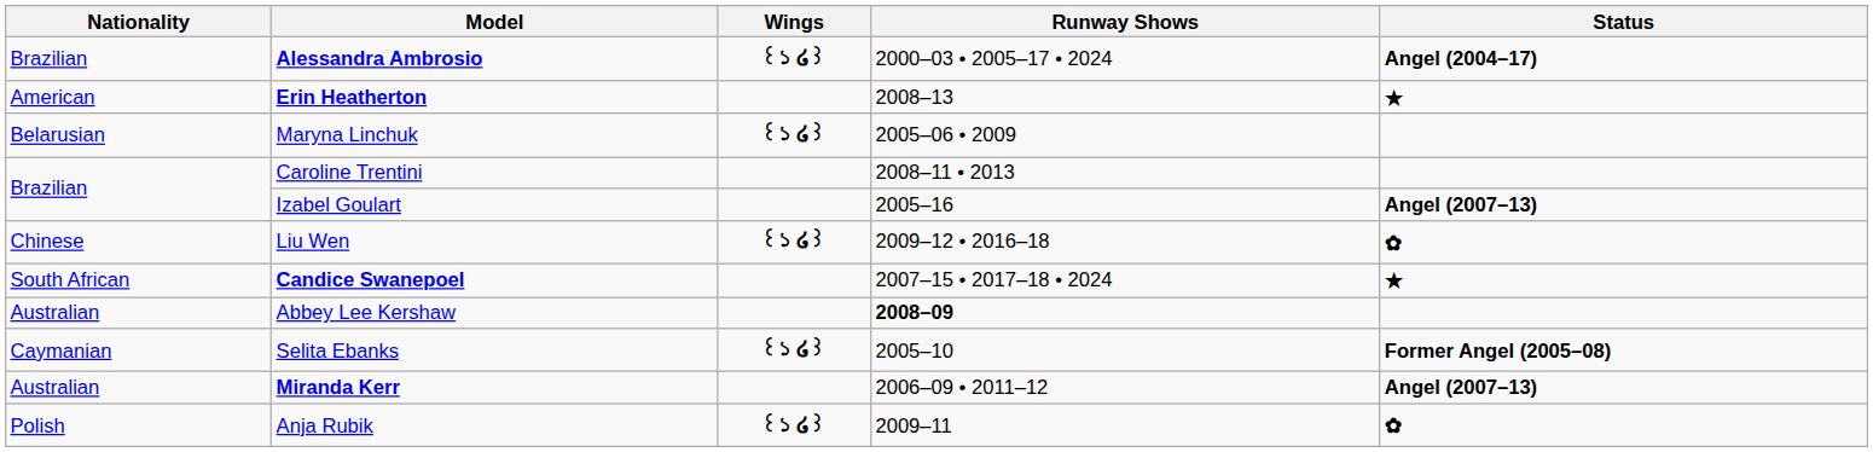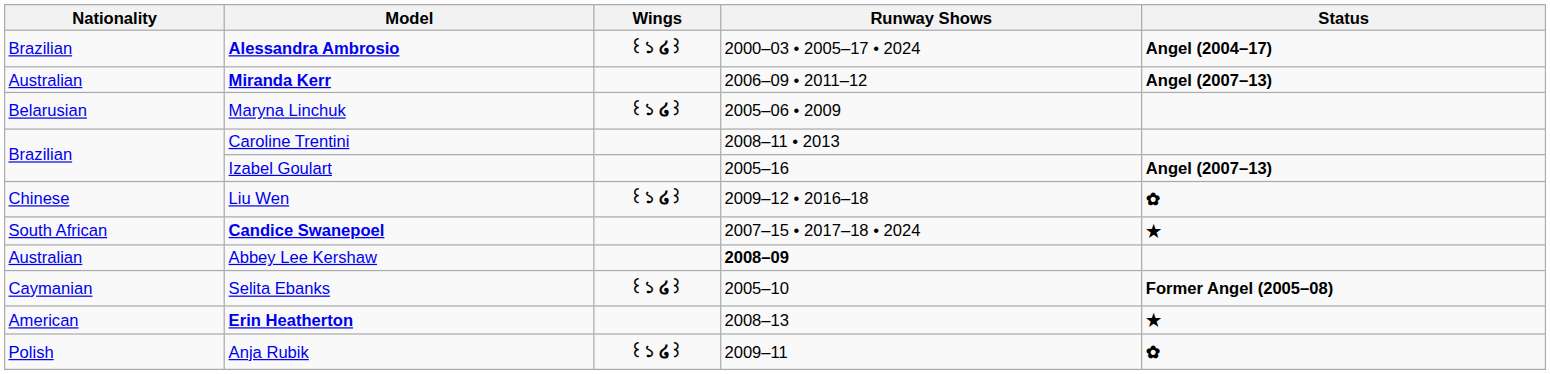rows swapped: Miranda Kerr <-> Erin Heatherton
